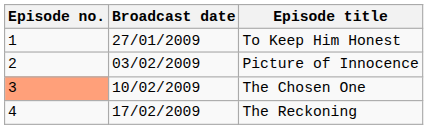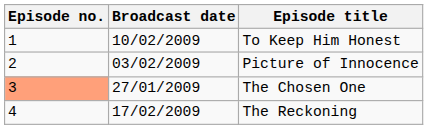To Keep Him Honest | Broadcast date: 27/01/2009 -> 10/02/2009
The Chosen One | Broadcast date: 10/02/2009 -> 27/01/2009
